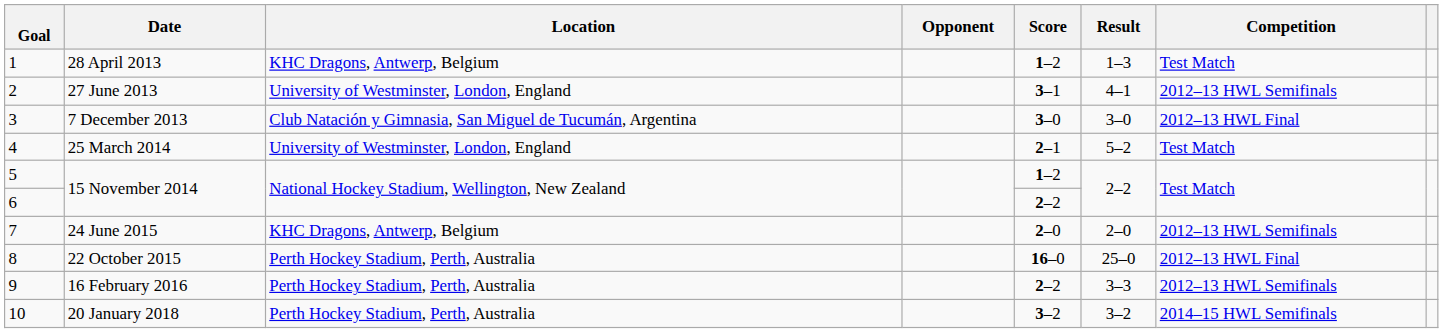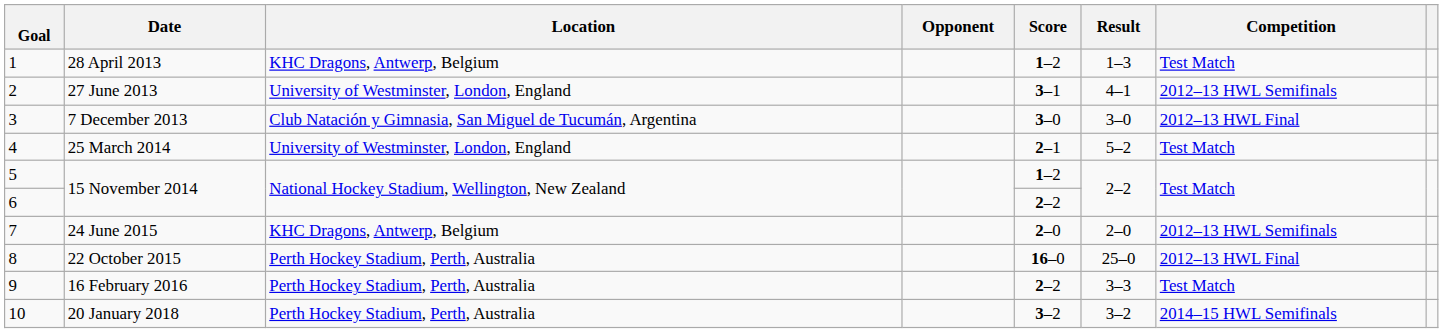16 February 2016 | Competition: 2012–13 HWL Semifinals -> Test Match
